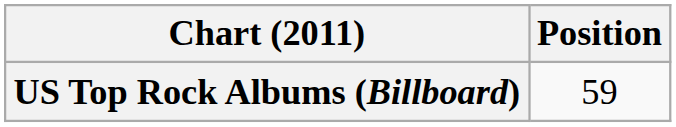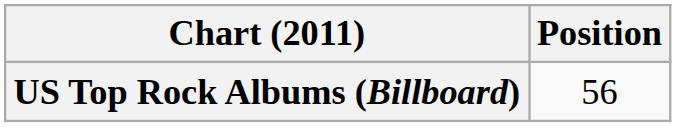US Top Rock Albums (Billboard) | Position: 59 -> 56
